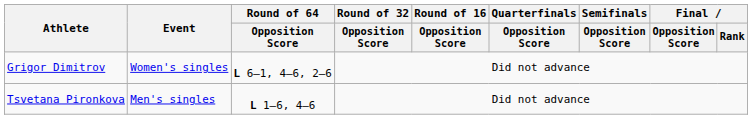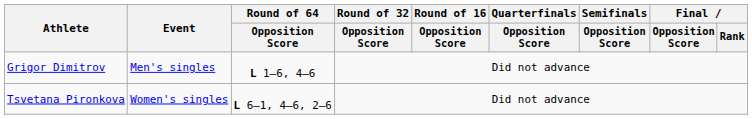Grigor Dimitrov | Event: Women's singles -> Men's singles
Grigor Dimitrov | Round of 64 / Opposition Score: L 6–1, 4–6, 2–6 -> L 1–6, 4–6
Tsvetana Pironkova | Event: Men's singles -> Women's singles
Tsvetana Pironkova | Round of 64 / Opposition Score: L 1–6, 4–6 -> L 6–1, 4–6, 2–6
